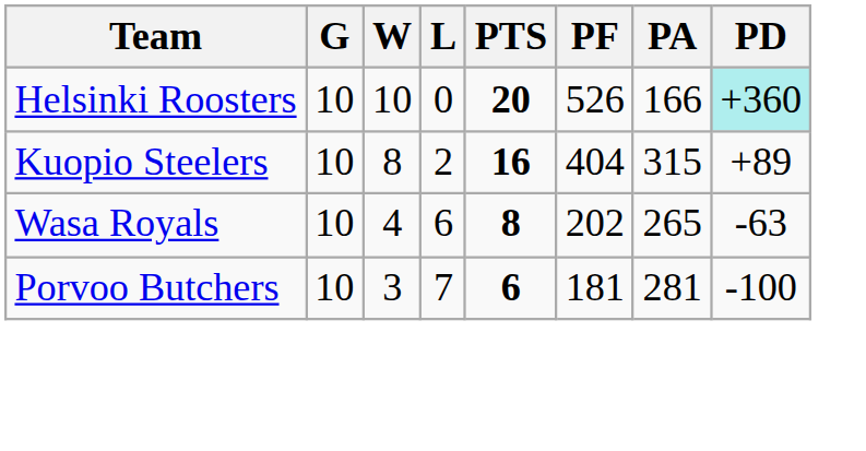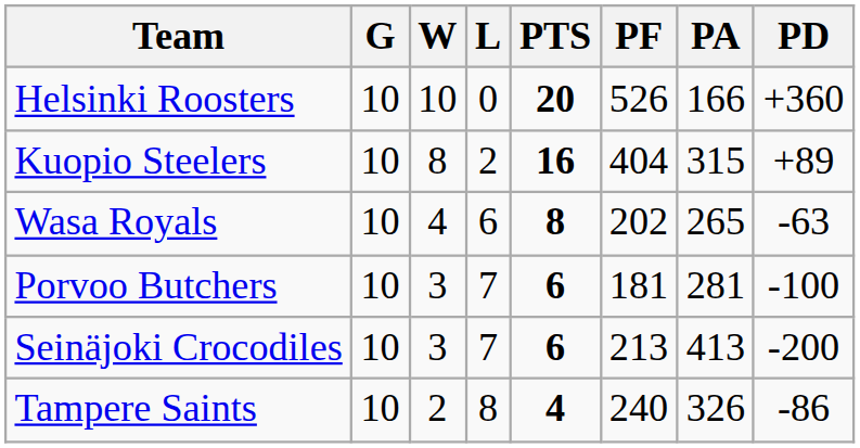Helsinki Roosters | PD: paleturquoise background -> no background
+ row: Seinäjoki Crocodiles | 10 | 3 | 7 | 6 | 213 | 413 | -200
+ row: Tampere Saints | 10 | 2 | 8 | 4 | 240 | 326 | -86
